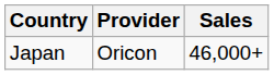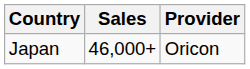columns swapped: Provider <-> Sales
